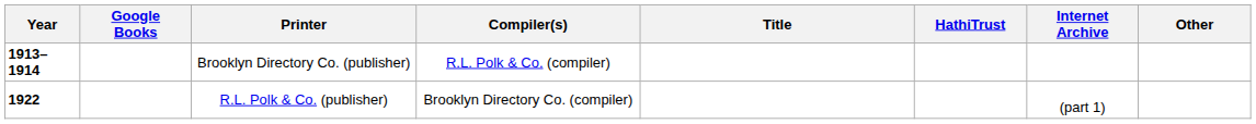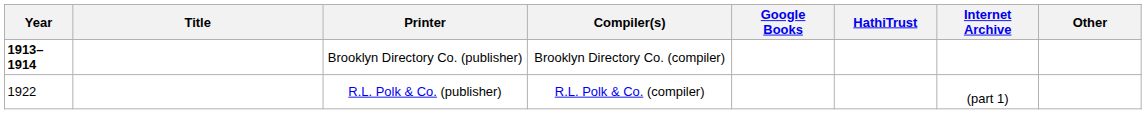columns swapped: Title <-> Google Books
Brooklyn Directory Co. (publisher) | Compiler(s): R.L. Polk & Co. (compiler) -> Brooklyn Directory Co. (compiler)
R.L. Polk & Co. (publisher) | Year: bold -> normal
R.L. Polk & Co. (publisher) | Compiler(s): Brooklyn Directory Co. (compiler) -> R.L. Polk & Co. (compiler)
